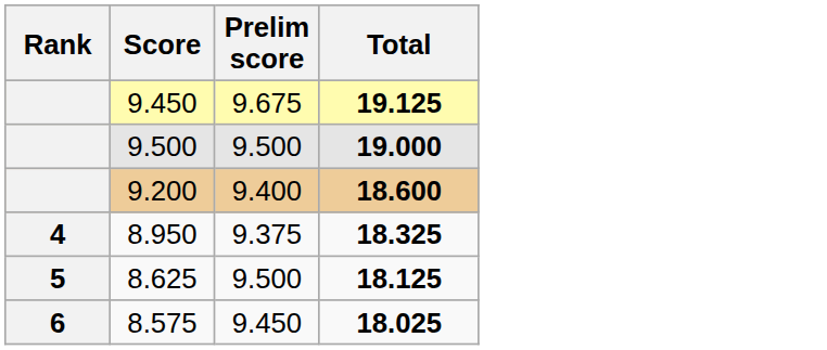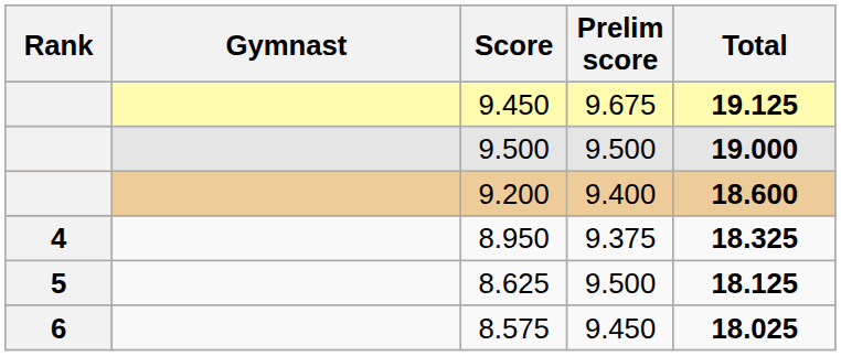+ column: Gymnast
